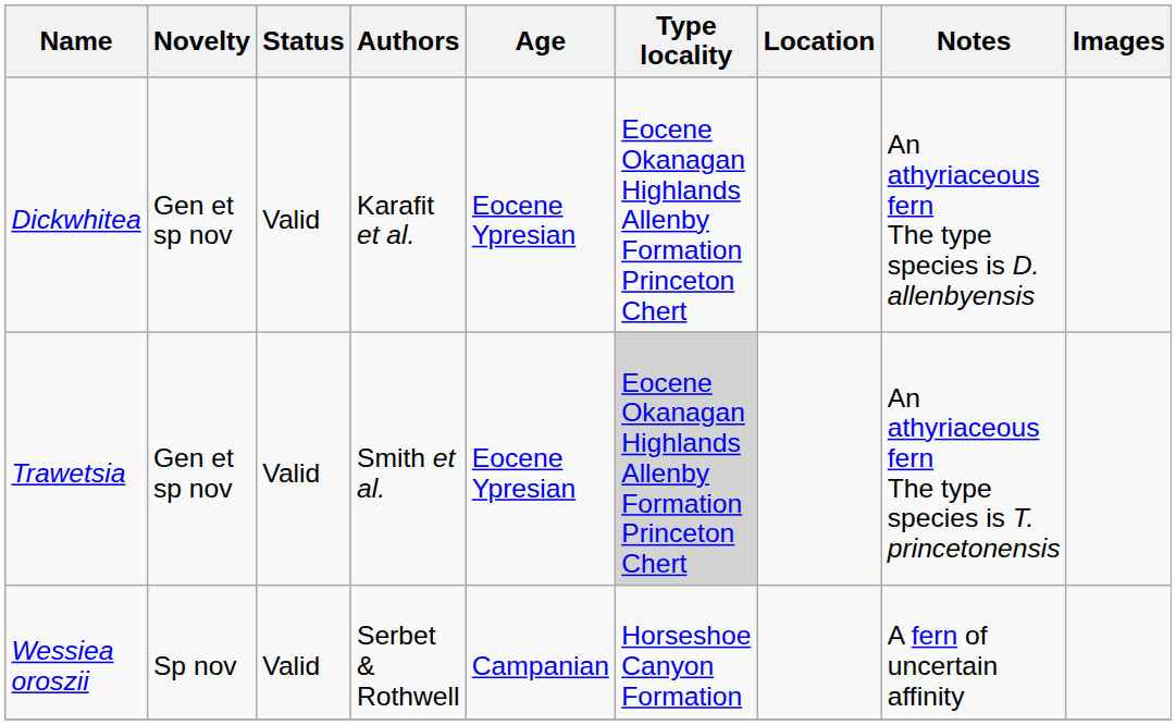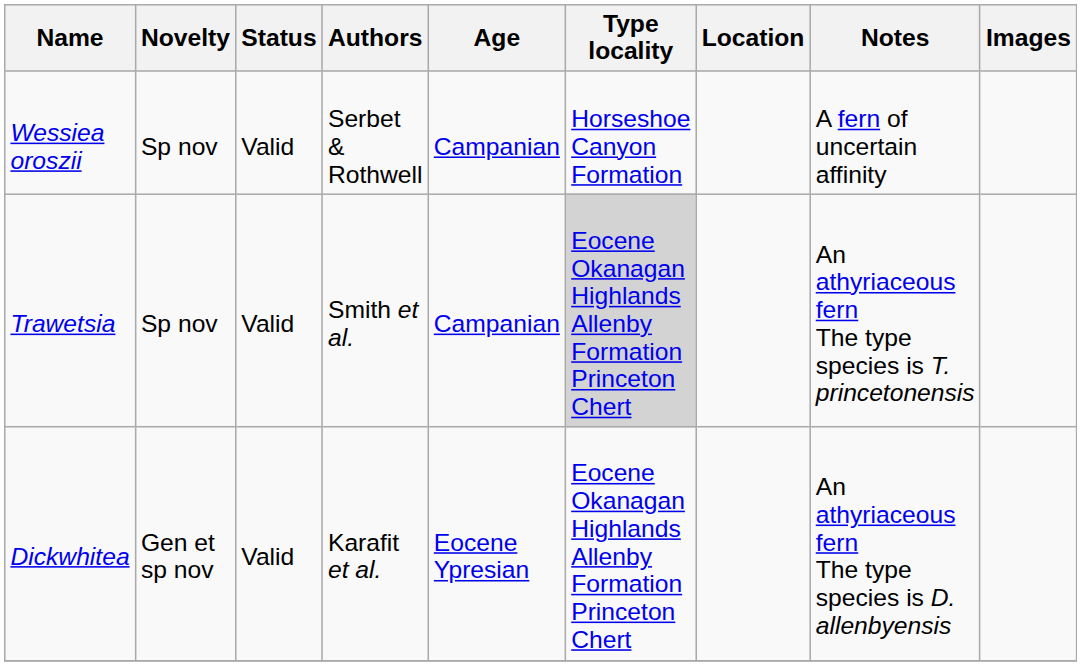rows swapped: Dickwhitea <-> Wessiea oroszii
Trawetsia | Novelty: Gen et sp nov -> Sp nov
Trawetsia | Age: Eocene Ypresian -> Campanian
